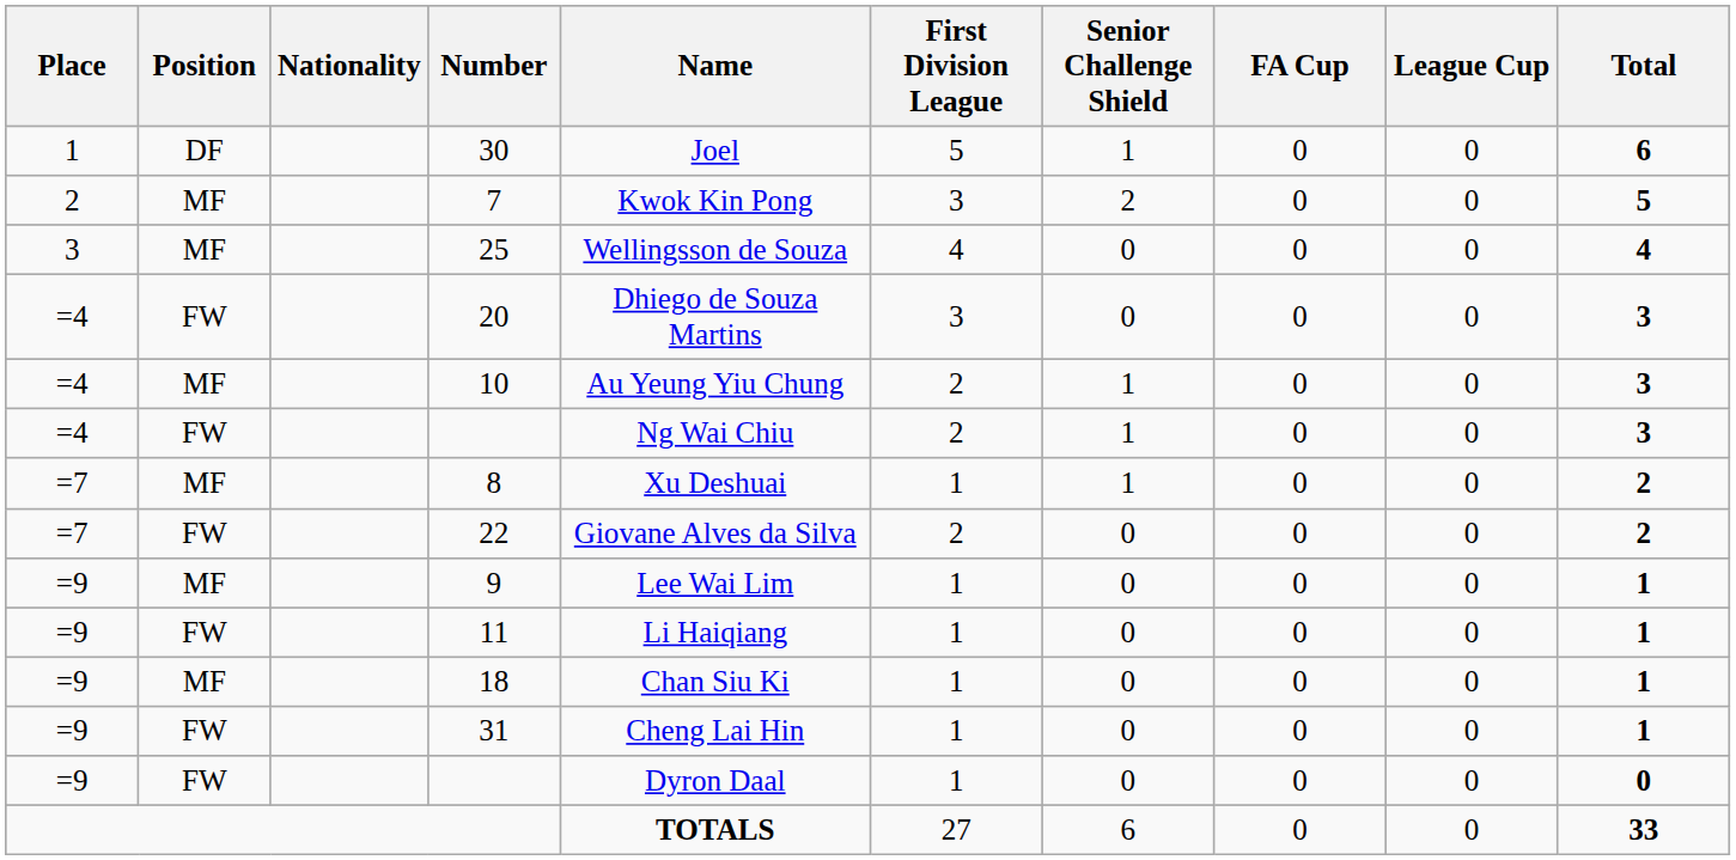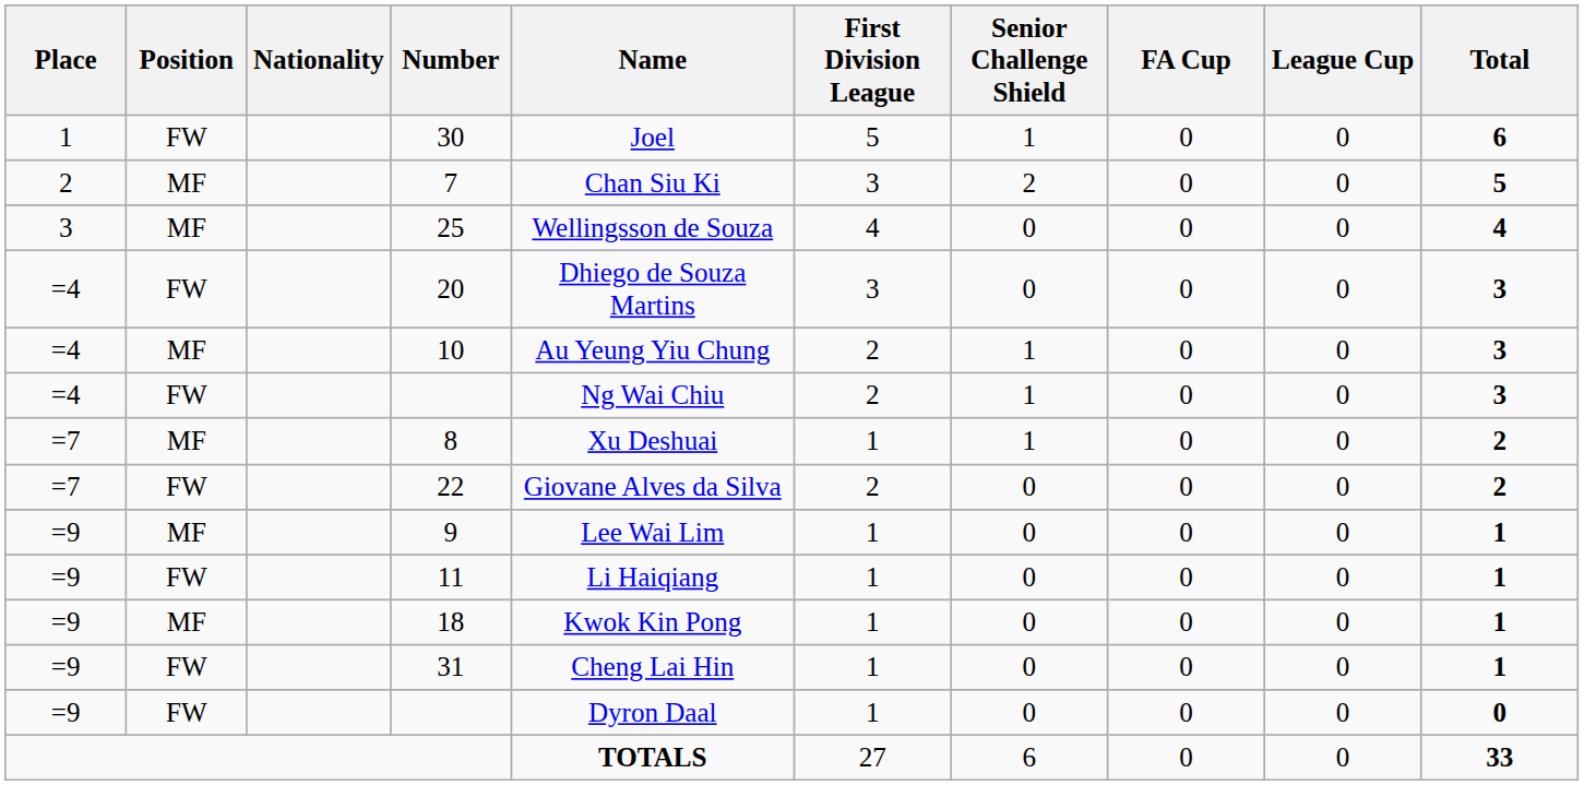30 | Position: DF -> FW
7 | Name: Kwok Kin Pong -> Chan Siu Ki
18 | Name: Chan Siu Ki -> Kwok Kin Pong
